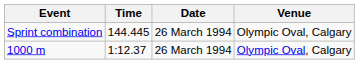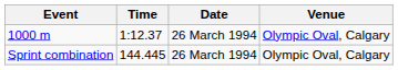rows swapped: 1000 m <-> Sprint combination
